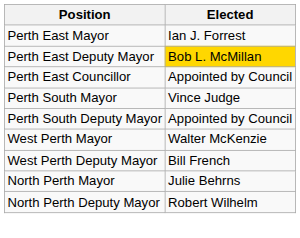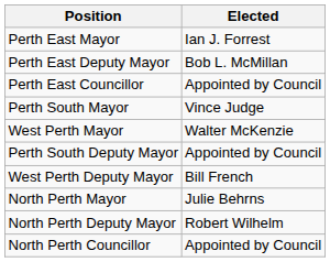Perth East Deputy Mayor | Elected: gold background -> no background
rows swapped: Perth South Deputy Mayor <-> West Perth Mayor
+ row: North Perth Councillor | Appointed by Council
